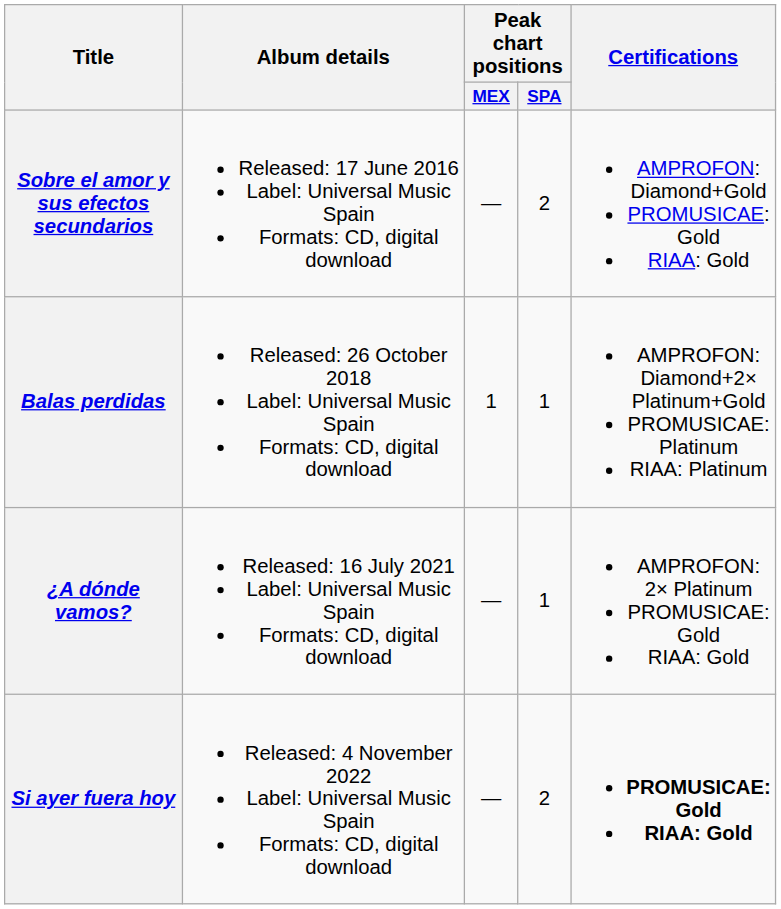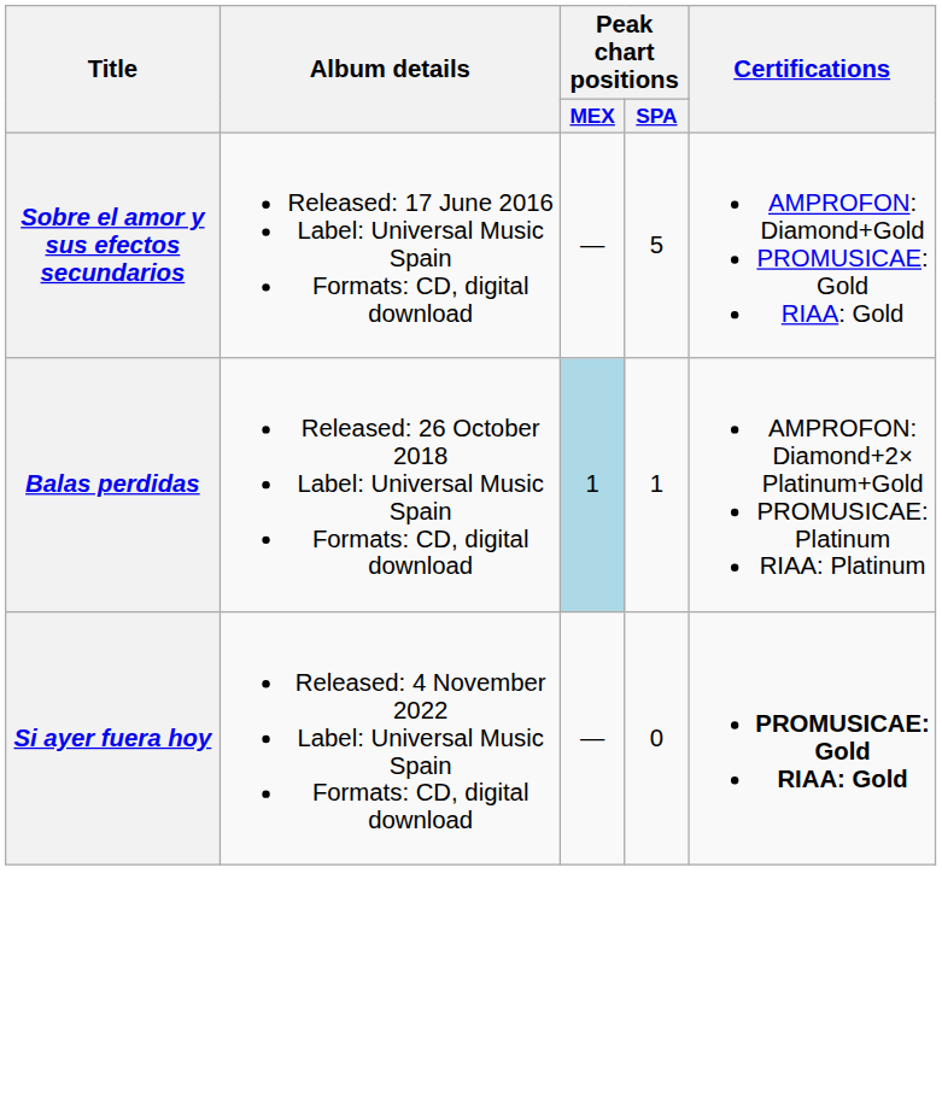Sobre el amor y sus efectos secundarios | Peak chart positions / SPA: 2 -> 5
Balas perdidas | Peak chart positions / MEX: no background -> lightblue background
- row: ¿A dónde vamos? | Released: 16 July 2021 Label: Universal Music Spain Formats: CD, digital download | — | 1 | AMPROFON: 2× Platinum PROMUSICAE: Gold RIAA: Gold
Si ayer fuera hoy | Peak chart positions / SPA: 2 -> 0
